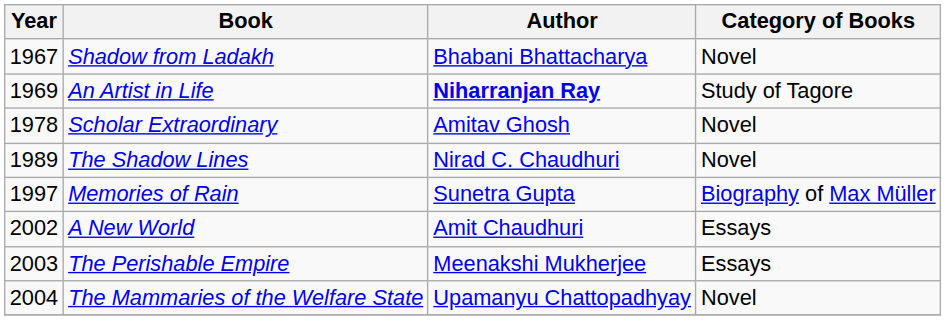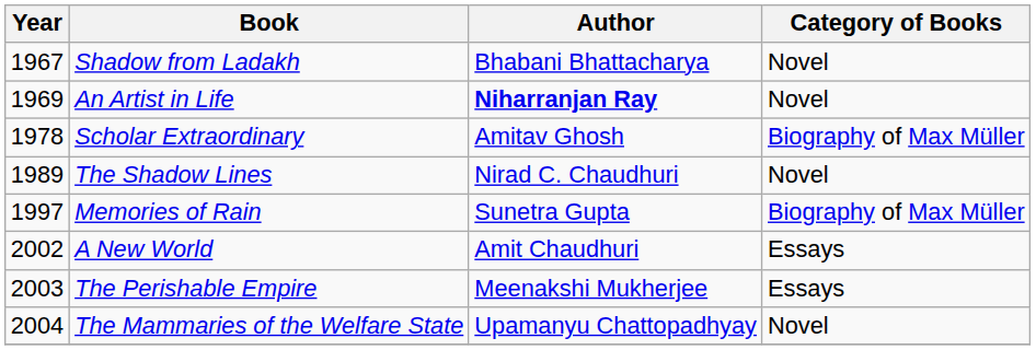An Artist in Life | Category of Books: Study of Tagore -> Novel
Scholar Extraordinary | Category of Books: Novel -> Biography of Max Müller
